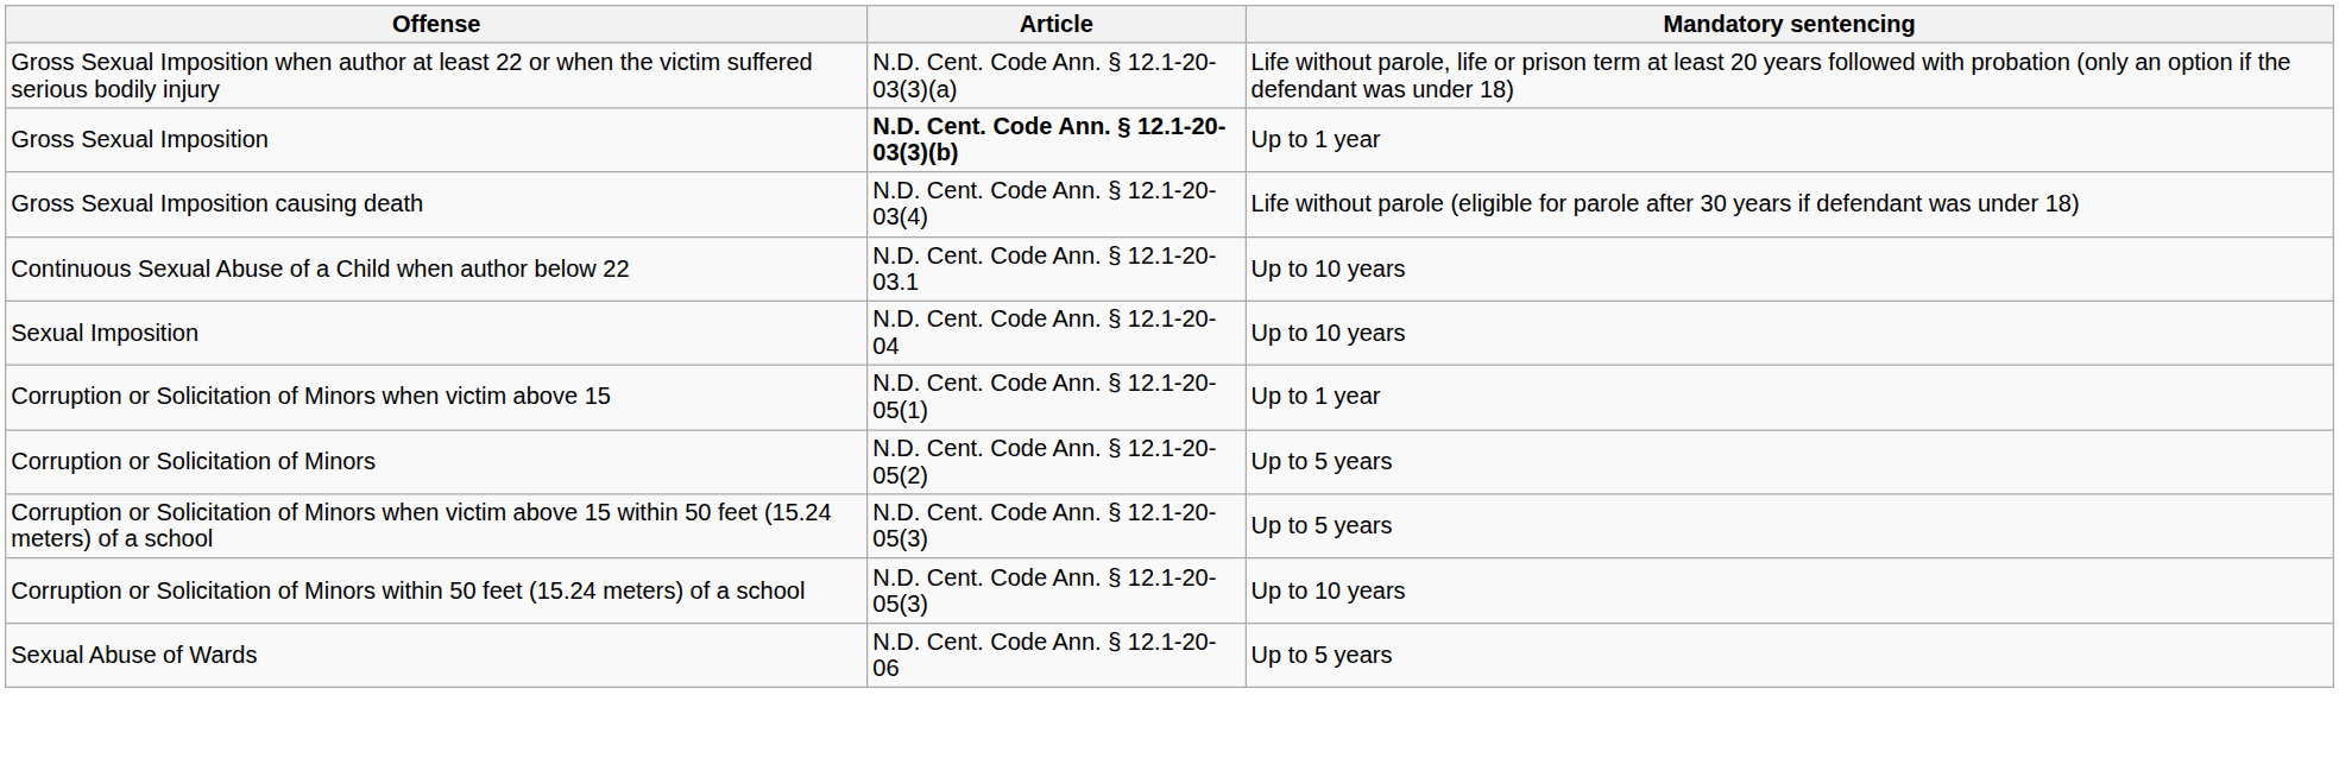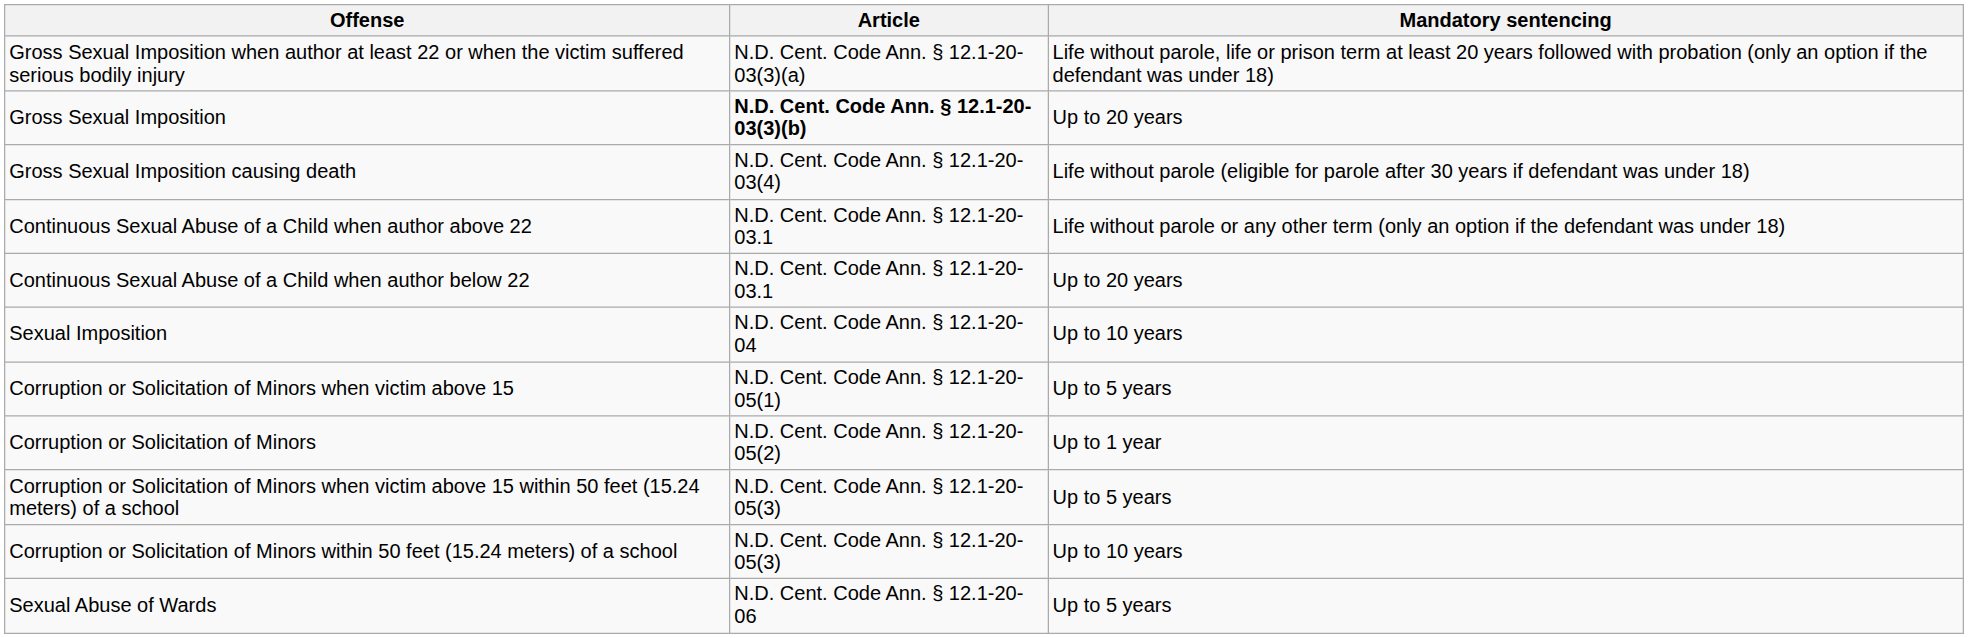Gross Sexual Imposition | Mandatory sentencing: Up to 1 year -> Up to 20 years
+ row: Continuous Sexual Abuse of a Child when author above 22 | N.D. Cent. Code Ann. § 12.1-20-03.1 | Life without parole or any other term (only an option if the defendant was under 18)
Continuous Sexual Abuse of a Child when author below 22 | Mandatory sentencing: Up to 10 years -> Up to 20 years
Corruption or Solicitation of Minors when victim above 15 | Mandatory sentencing: Up to 1 year -> Up to 5 years
Corruption or Solicitation of Minors | Mandatory sentencing: Up to 5 years -> Up to 1 year
